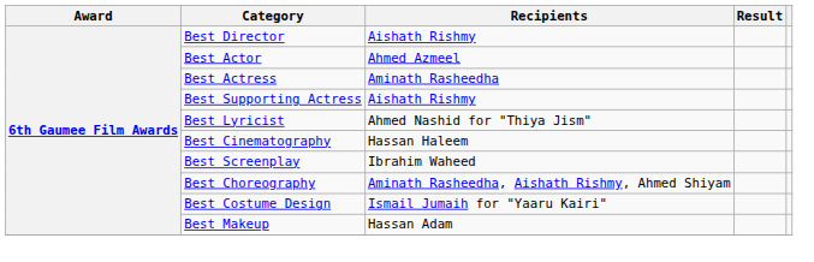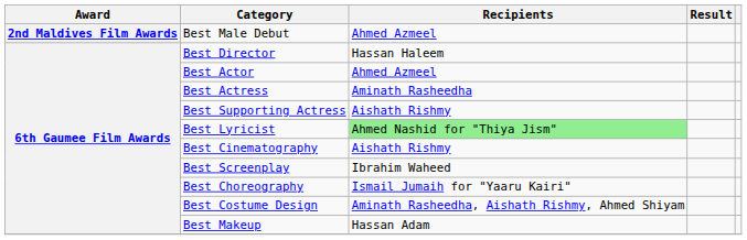+ row: 2nd Maldives Film Awards | Best Male Debut | Ahmed Azmeel
Best Director | Recipients: Aishath Rishmy -> Hassan Haleem
Best Lyricist | Recipients: no background -> lightgreen background
Best Cinematography | Recipients: Hassan Haleem -> Aishath Rishmy
Best Choreography | Recipients: Aminath Rasheedha, Aishath Rishmy, Ahmed Shiyam -> Ismail Jumaih for "Yaaru Kairi"
Best Costume Design | Recipients: Ismail Jumaih for "Yaaru Kairi" -> Aminath Rasheedha, Aishath Rishmy, Ahmed Shiyam
